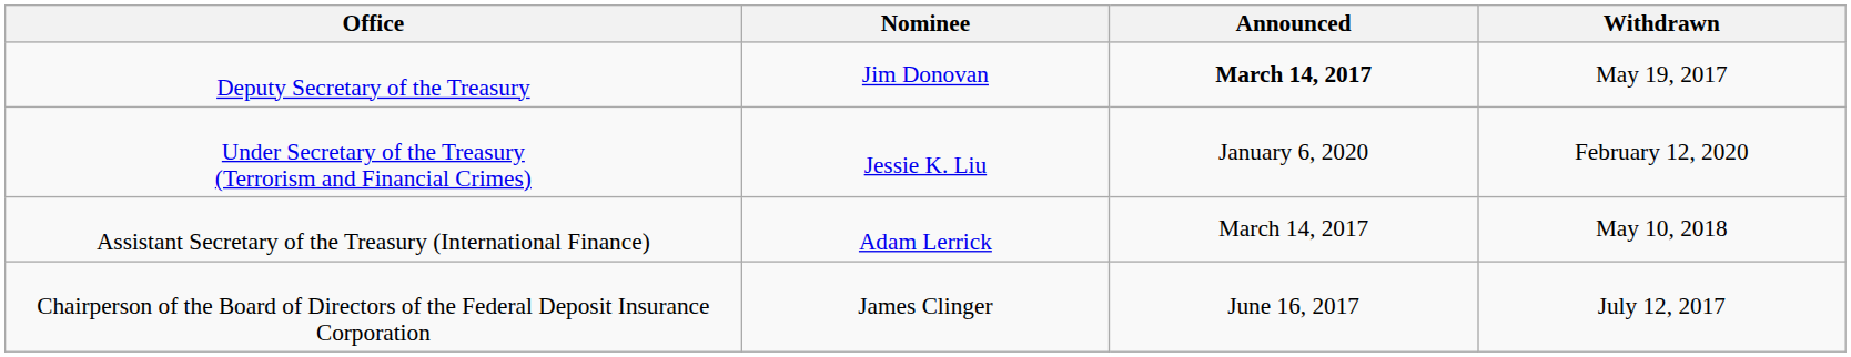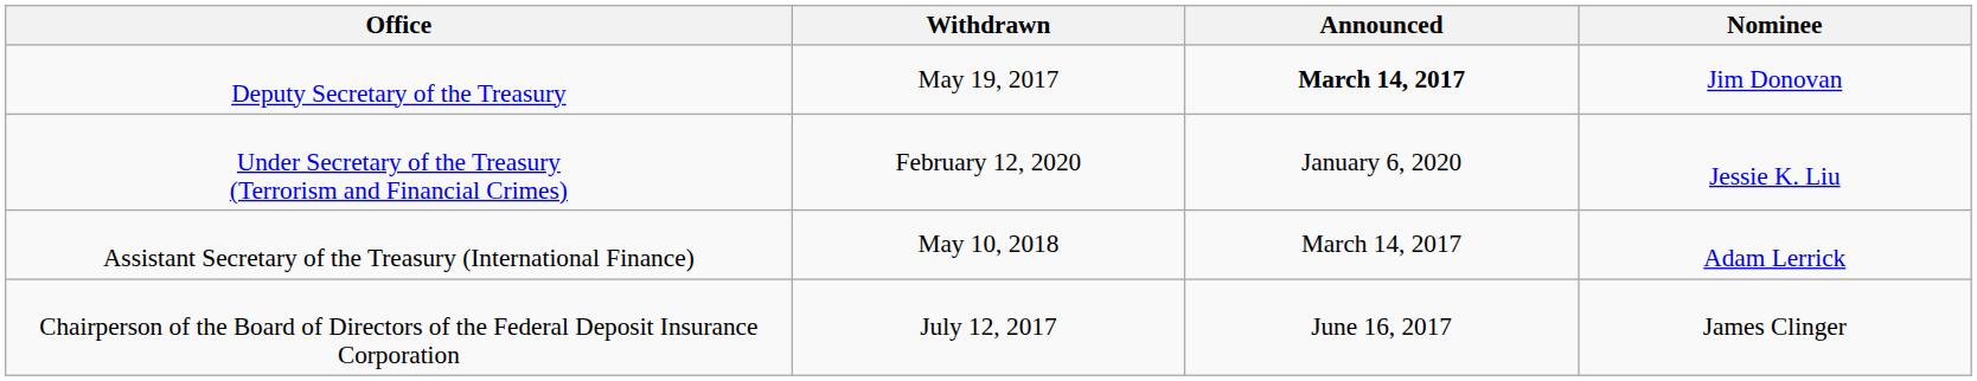columns swapped: Nominee <-> Withdrawn
